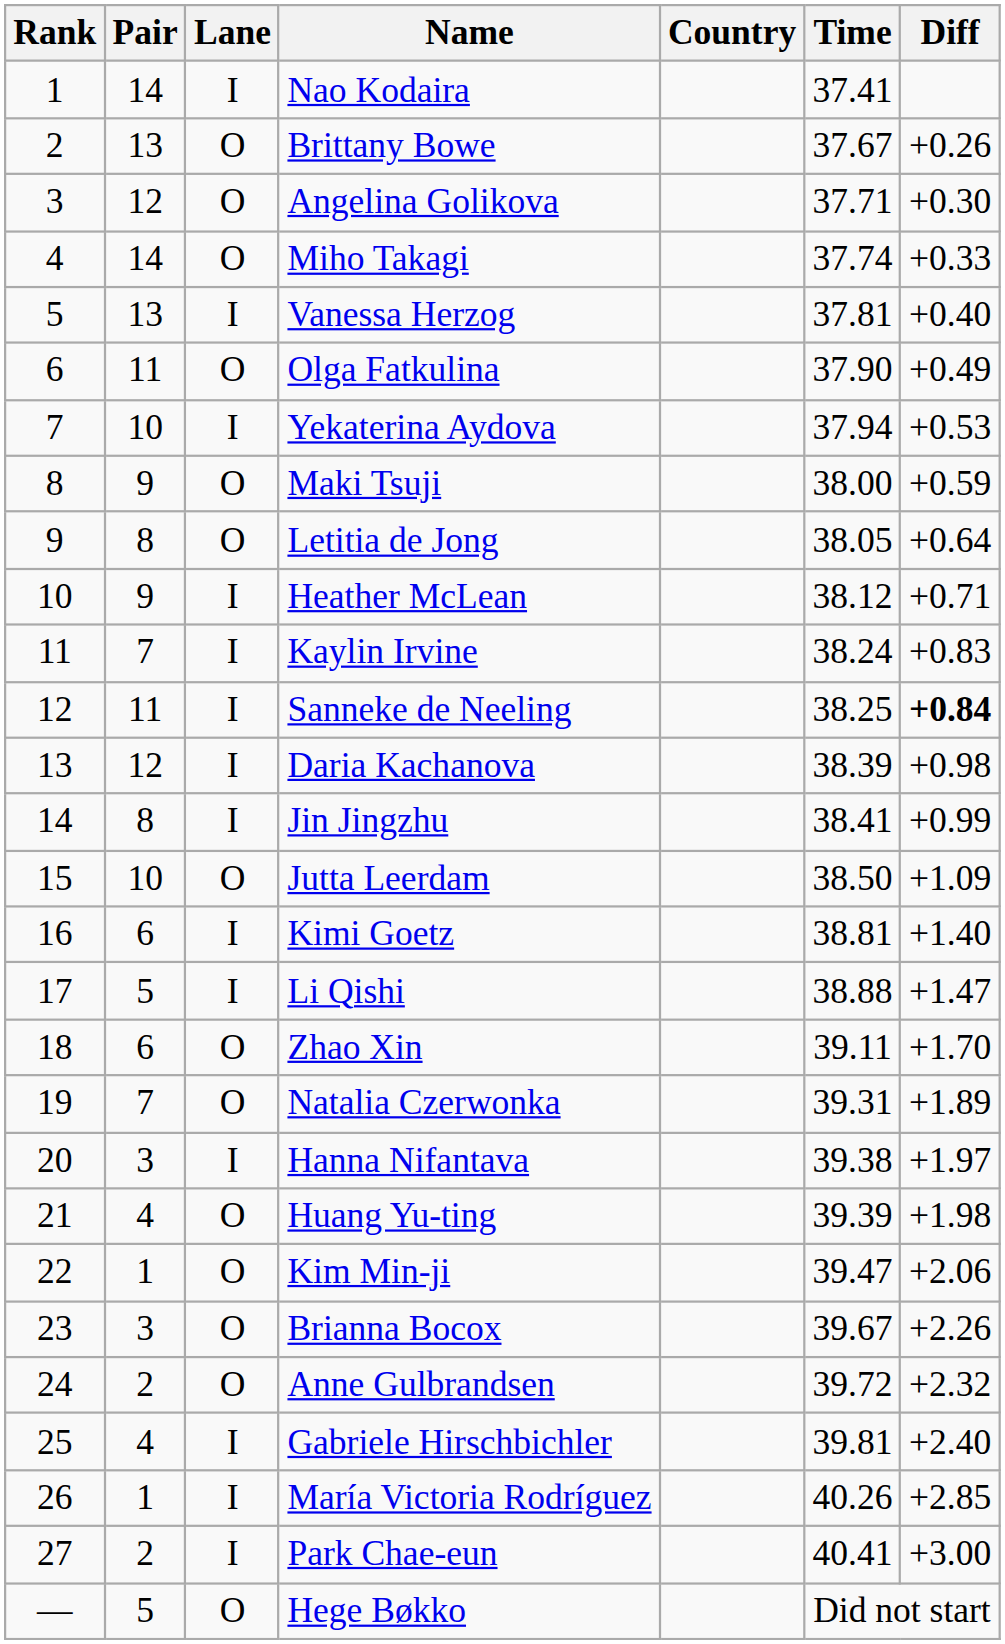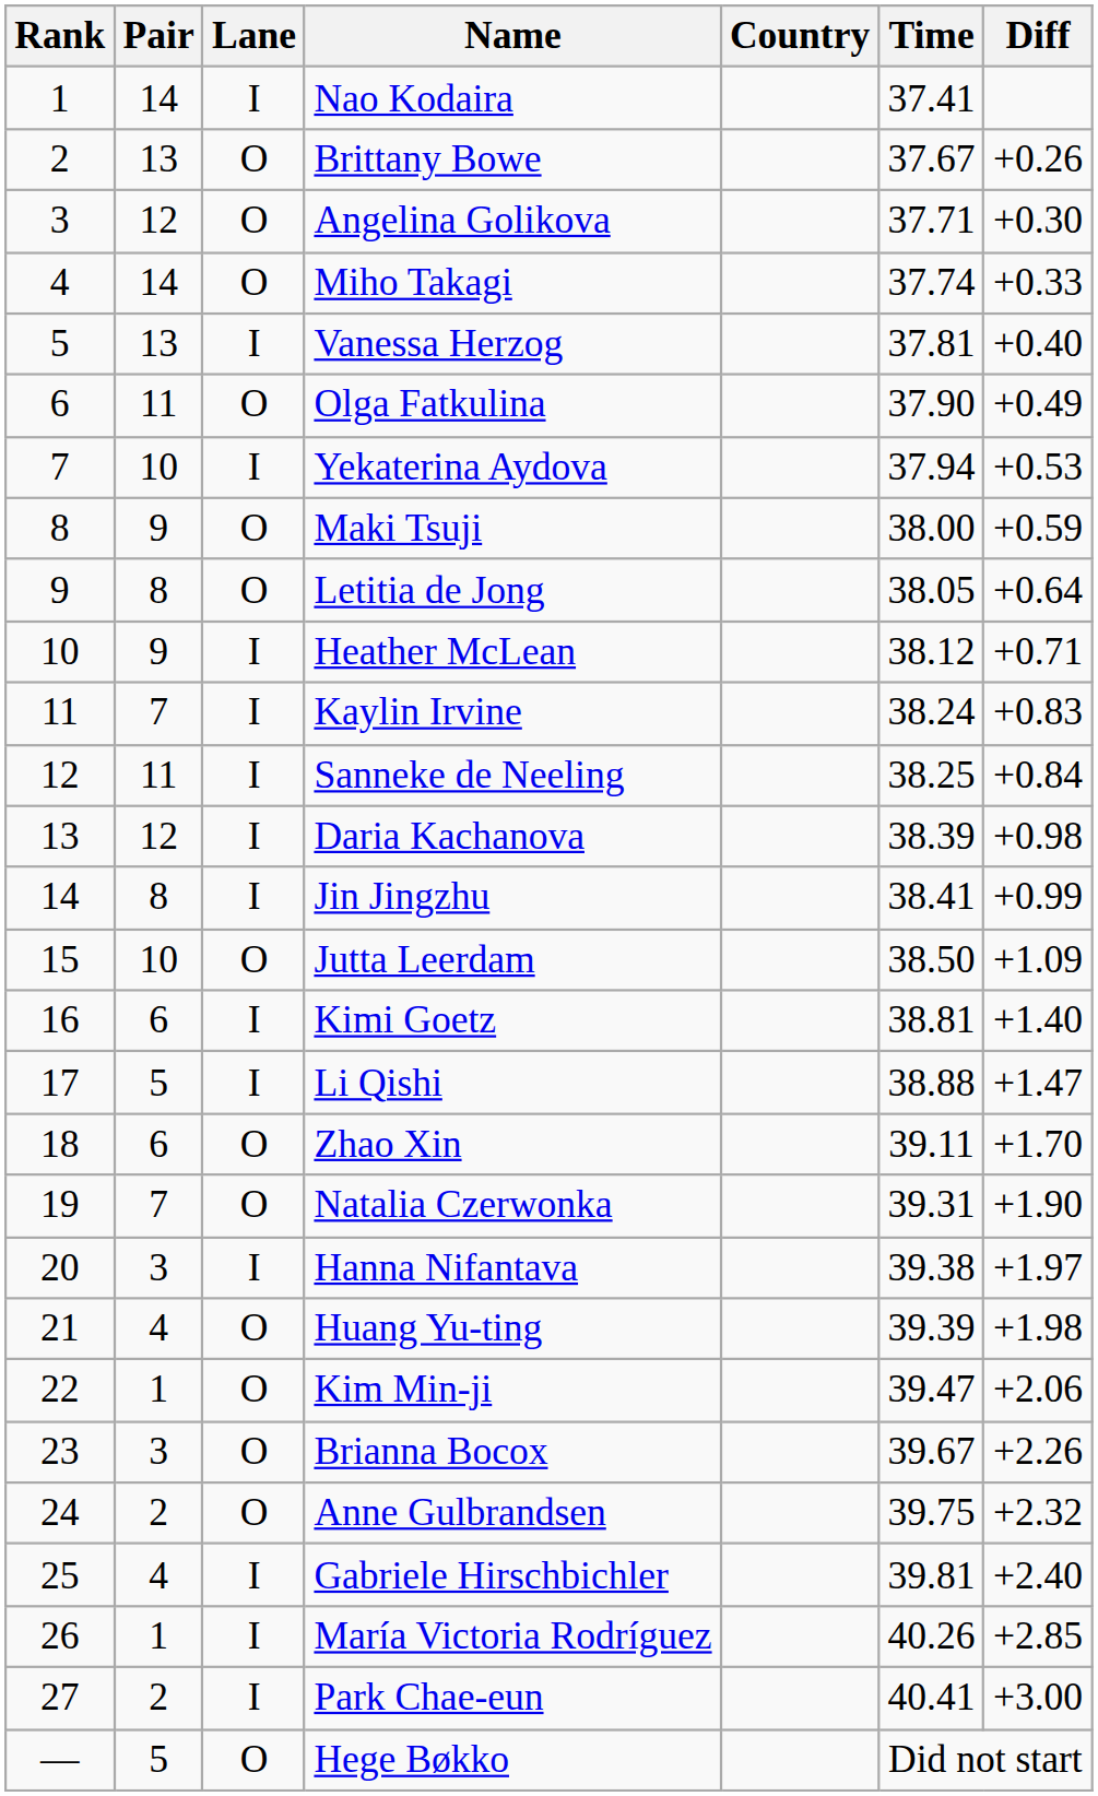Sanneke de Neeling | Diff: bold -> normal
Natalia Czerwonka | Diff: +1.89 -> +1.90
Anne Gulbrandsen | Time: 39.72 -> 39.75
